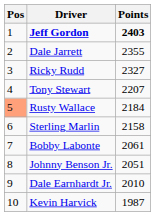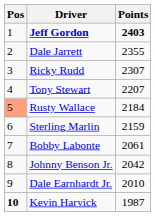Ricky Rudd | Points: 2327 -> 2307
Sterling Marlin | Points: 2158 -> 2159
Johnny Benson Jr. | Points: 2051 -> 2042
Kevin Harvick | Pos: normal -> bold
